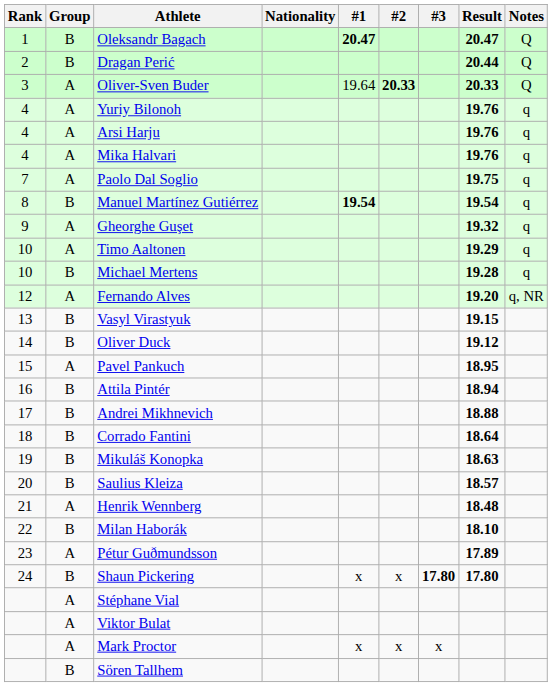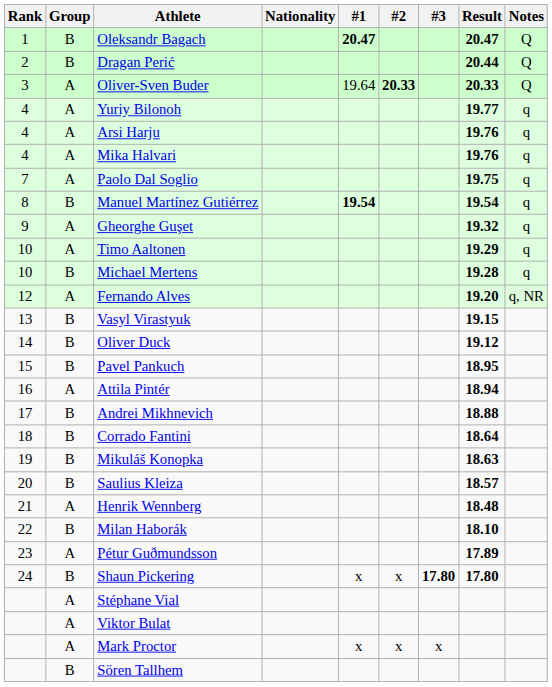Yuriy Bilonoh | Result: 19.76 -> 19.77
Pavel Pankuch | Group: A -> B
Attila Pintér | Group: B -> A
